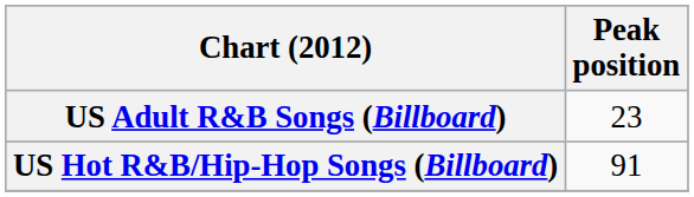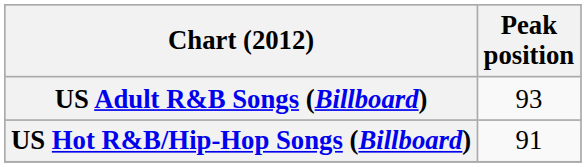US Adult R&B Songs (Billboard) | Peak position: 23 -> 93
